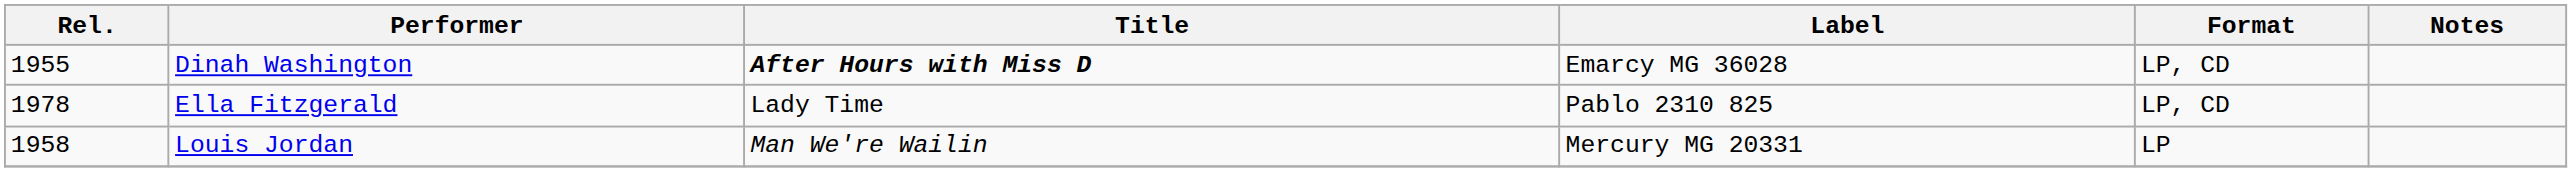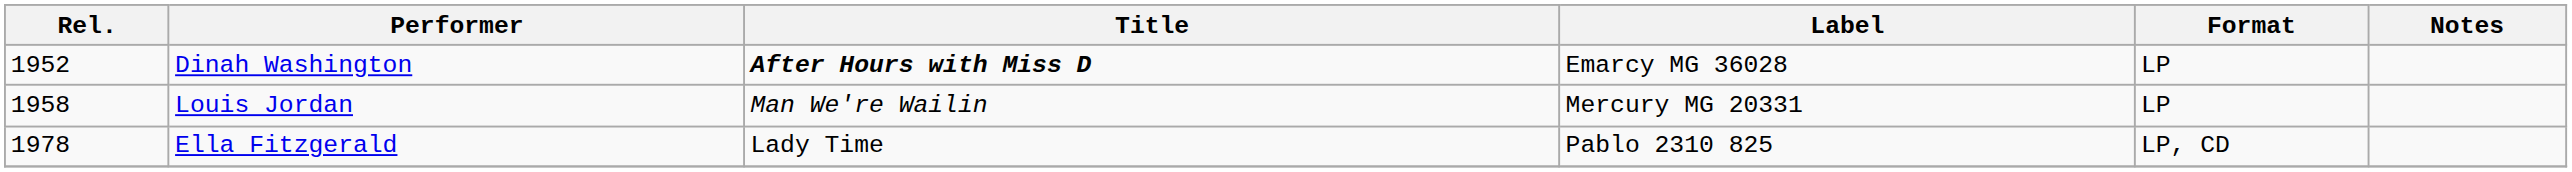Dinah Washington | Rel.: 1955 -> 1952
Dinah Washington | Format: LP, CD -> LP
rows swapped: Louis Jordan <-> Ella Fitzgerald
